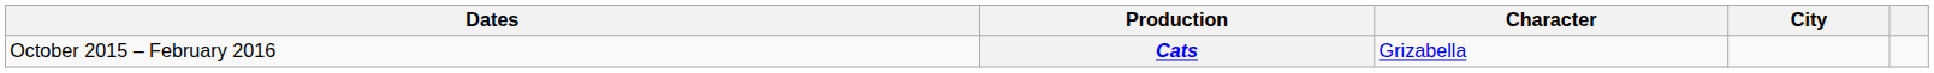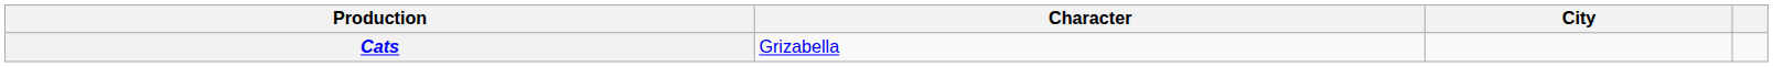- column: Dates | October 2015 – February 2016
